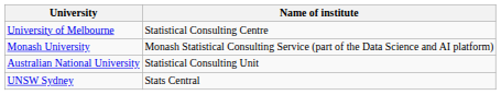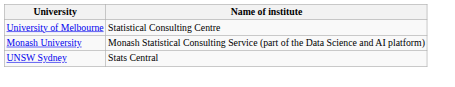- row: Australian National University | Statistical Consulting Unit
